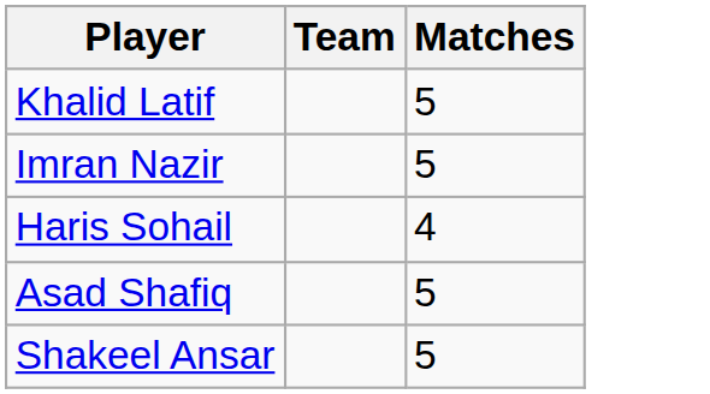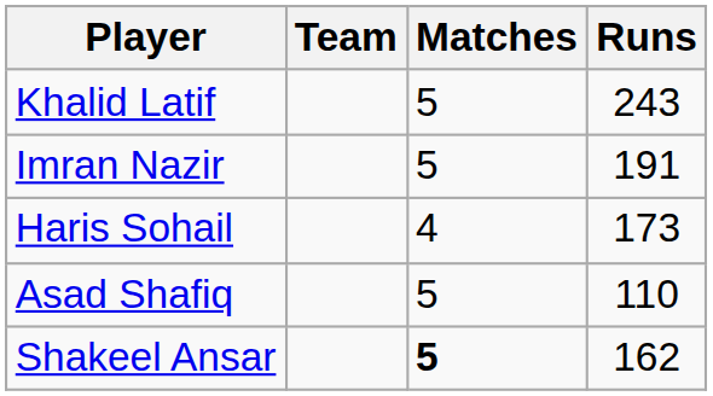+ column: Runs | 243 | 191 | 173 | 110 | 162
Shakeel Ansar | Matches: normal -> bold
